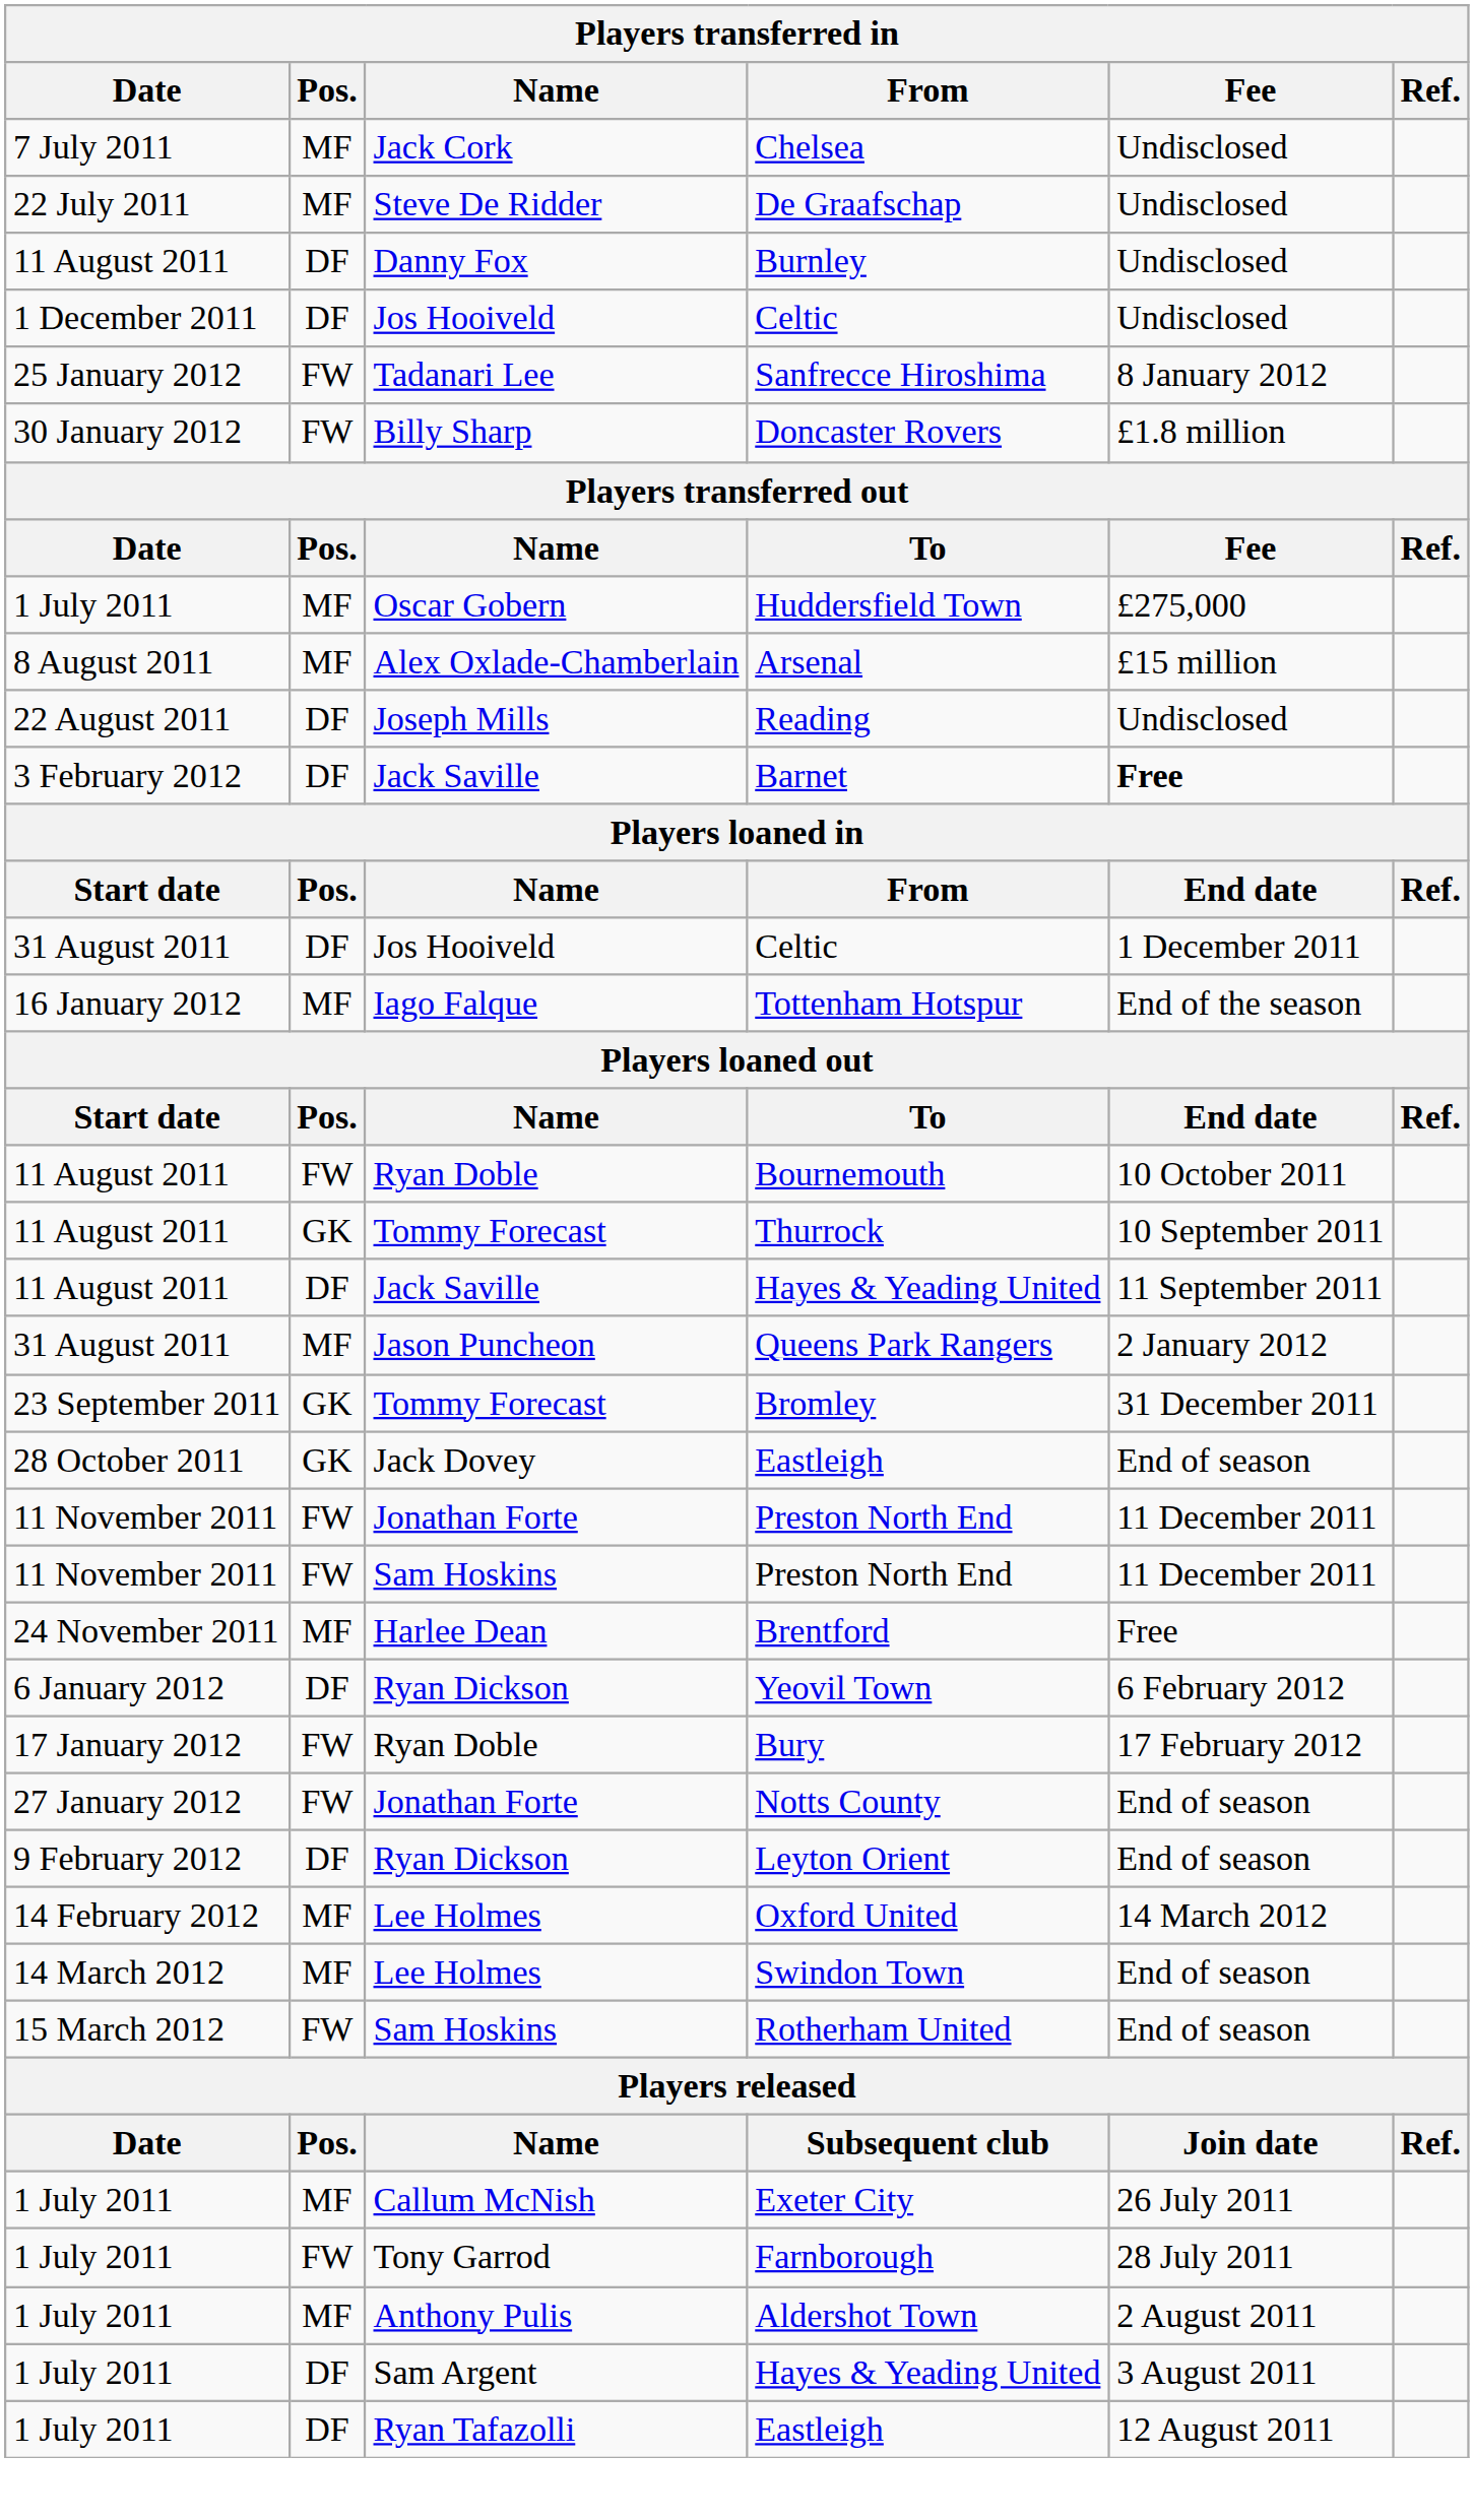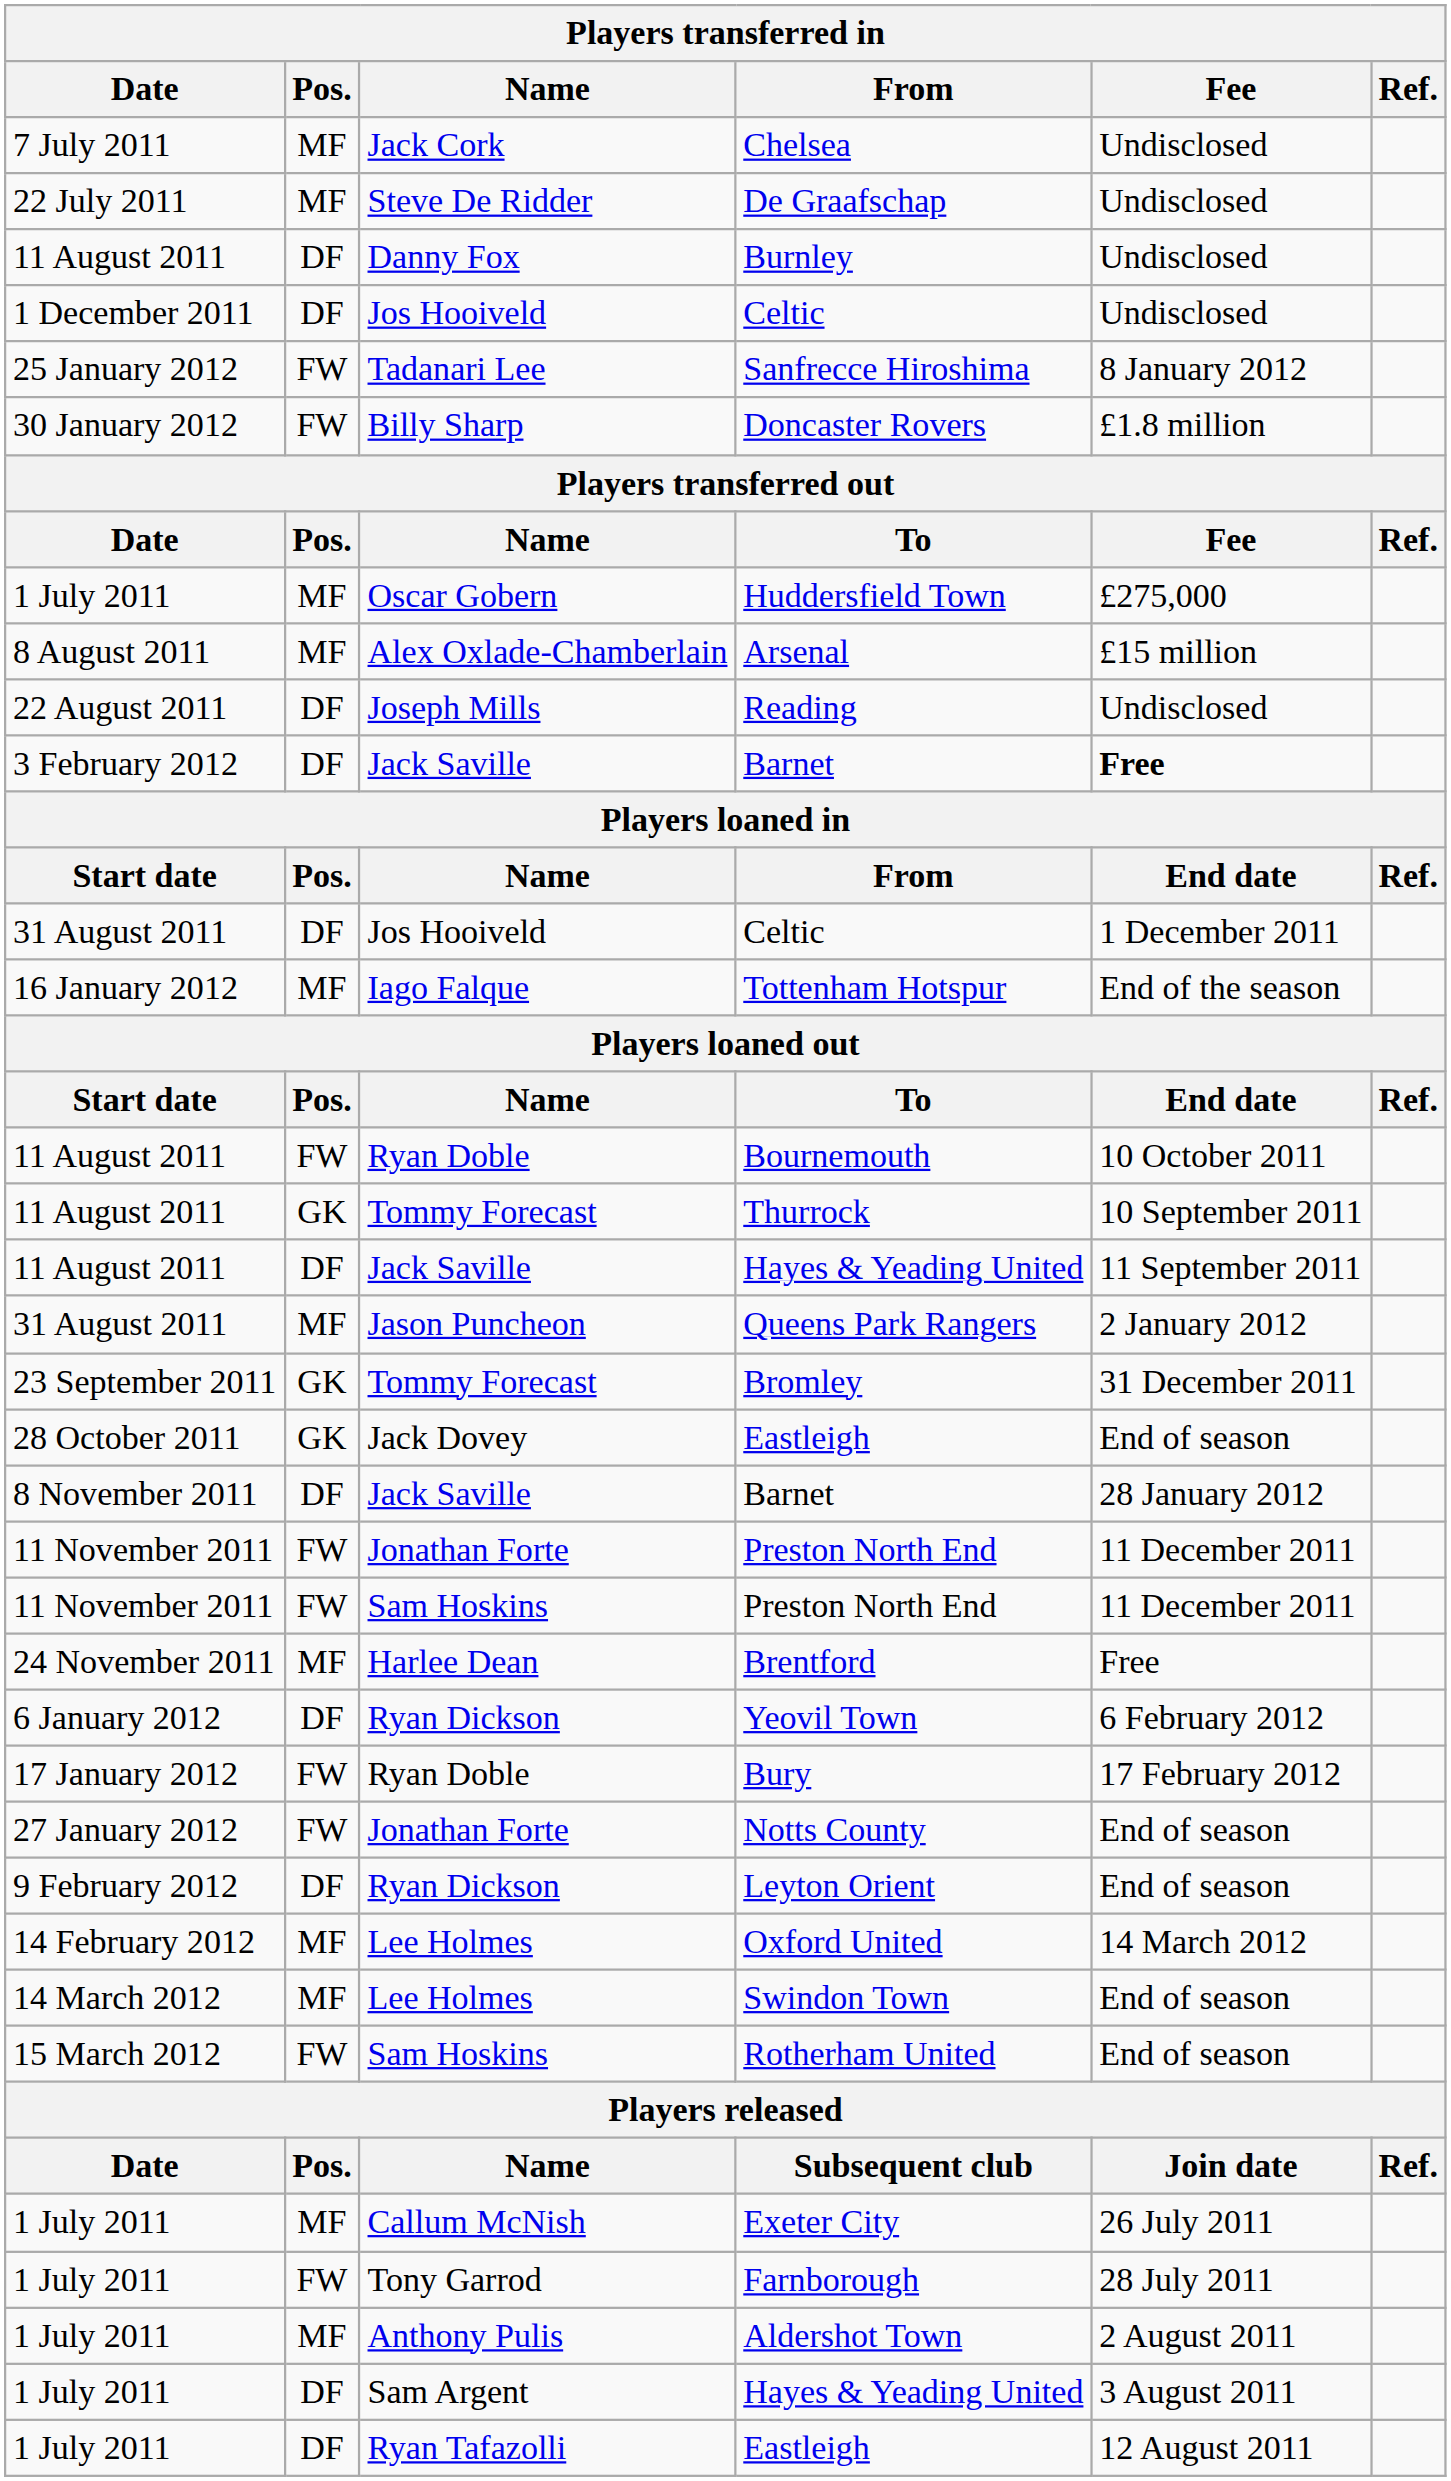+ row: 8 November 2011 | DF | Jack Saville | Barnet | 28 January 2012
